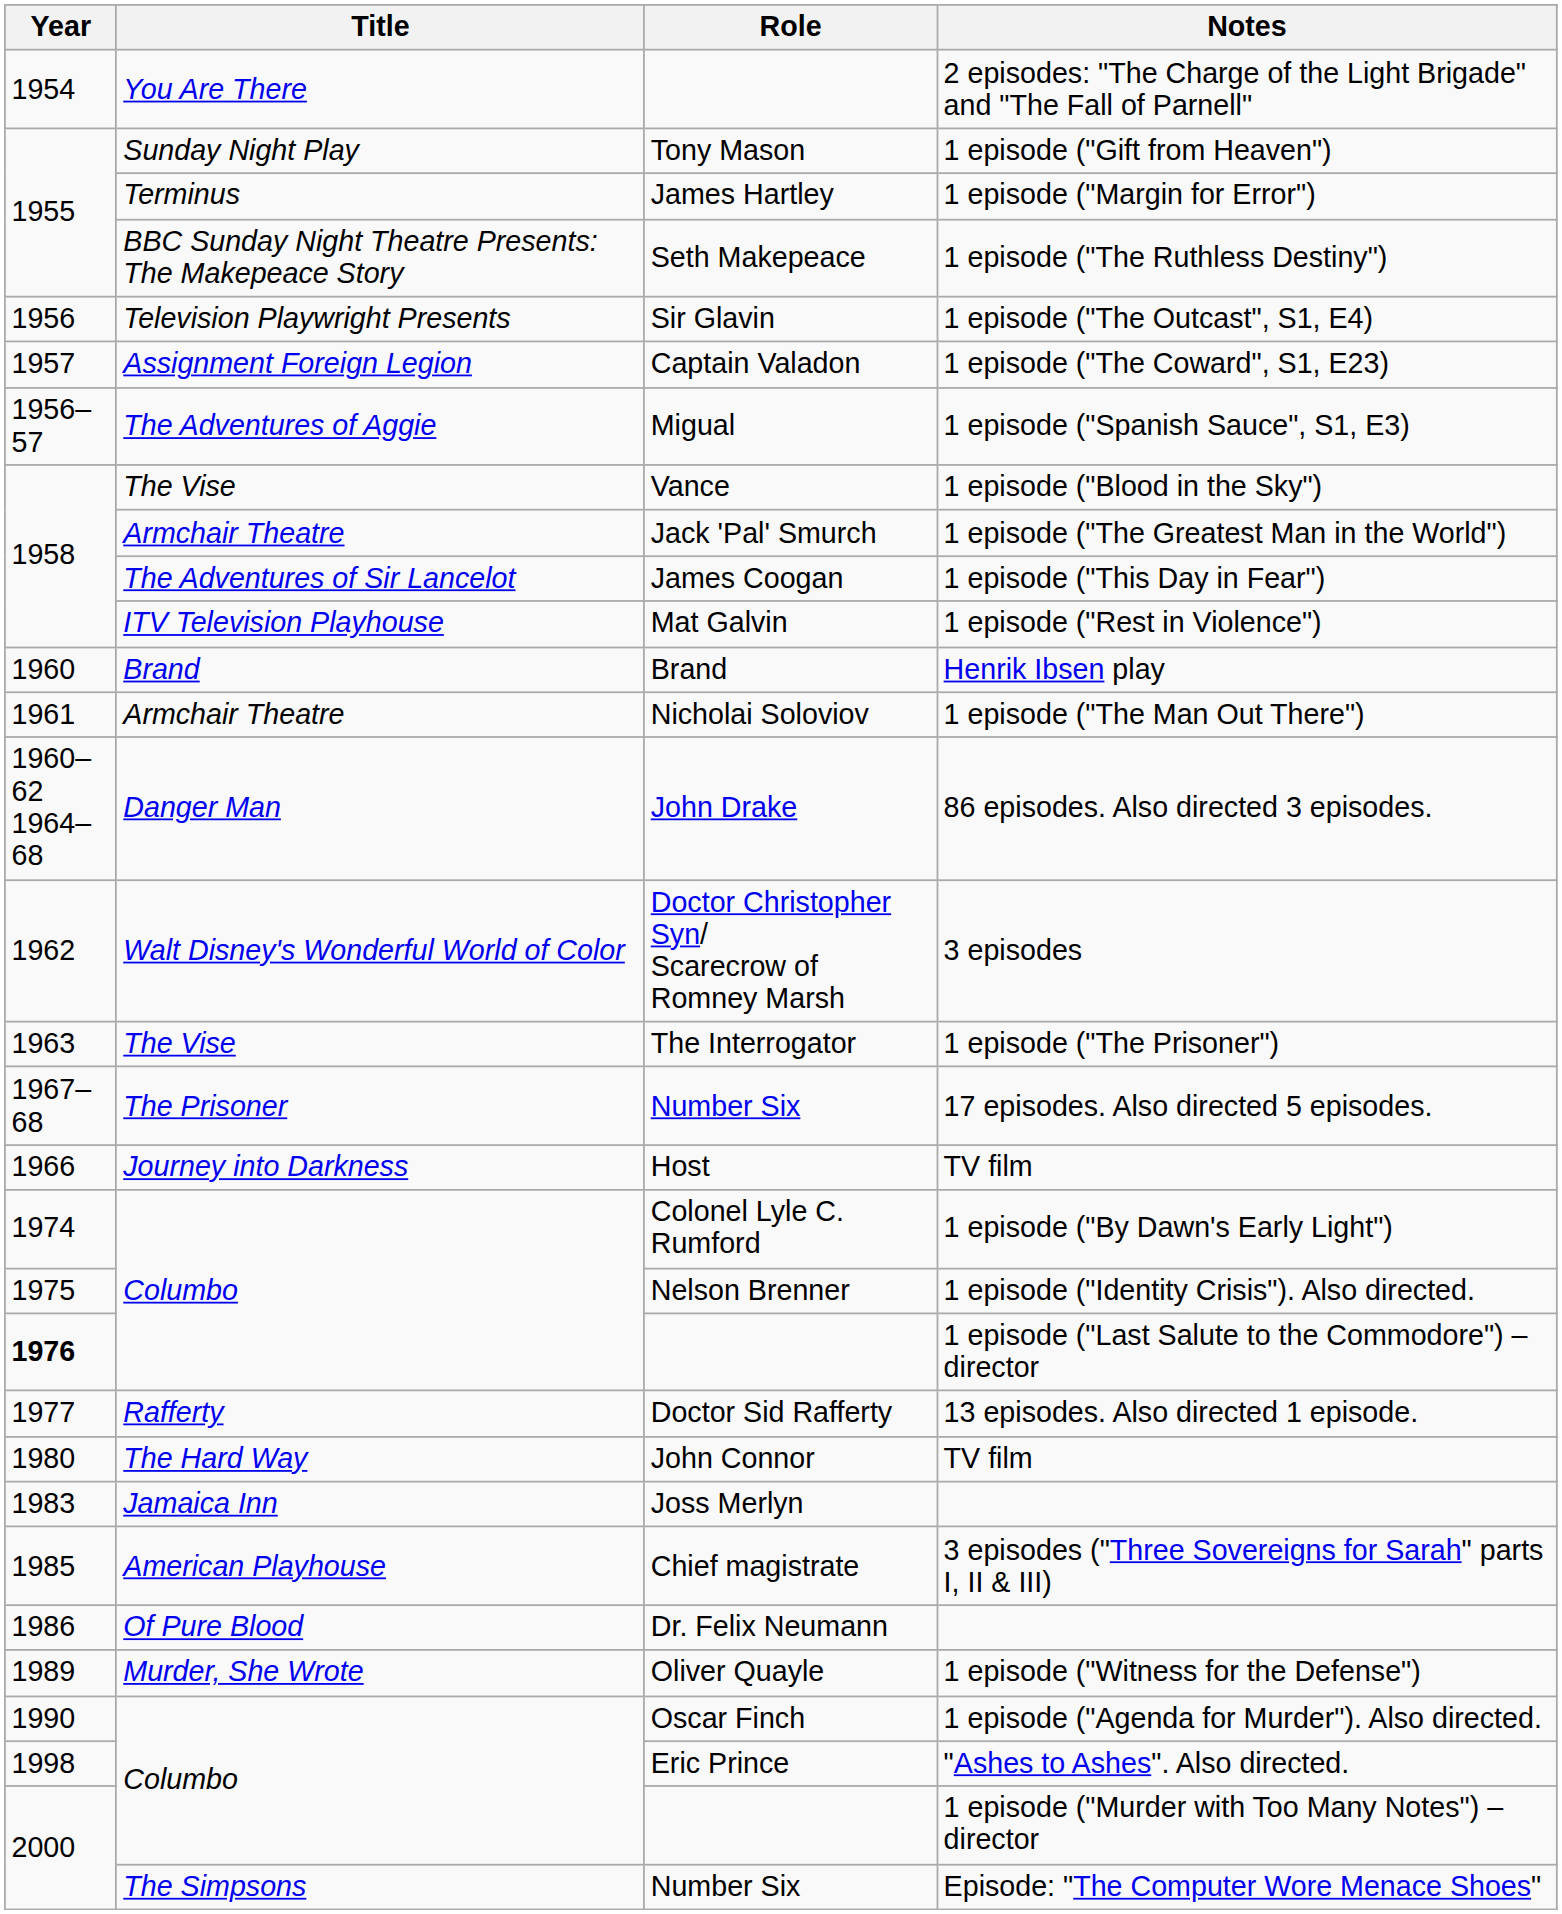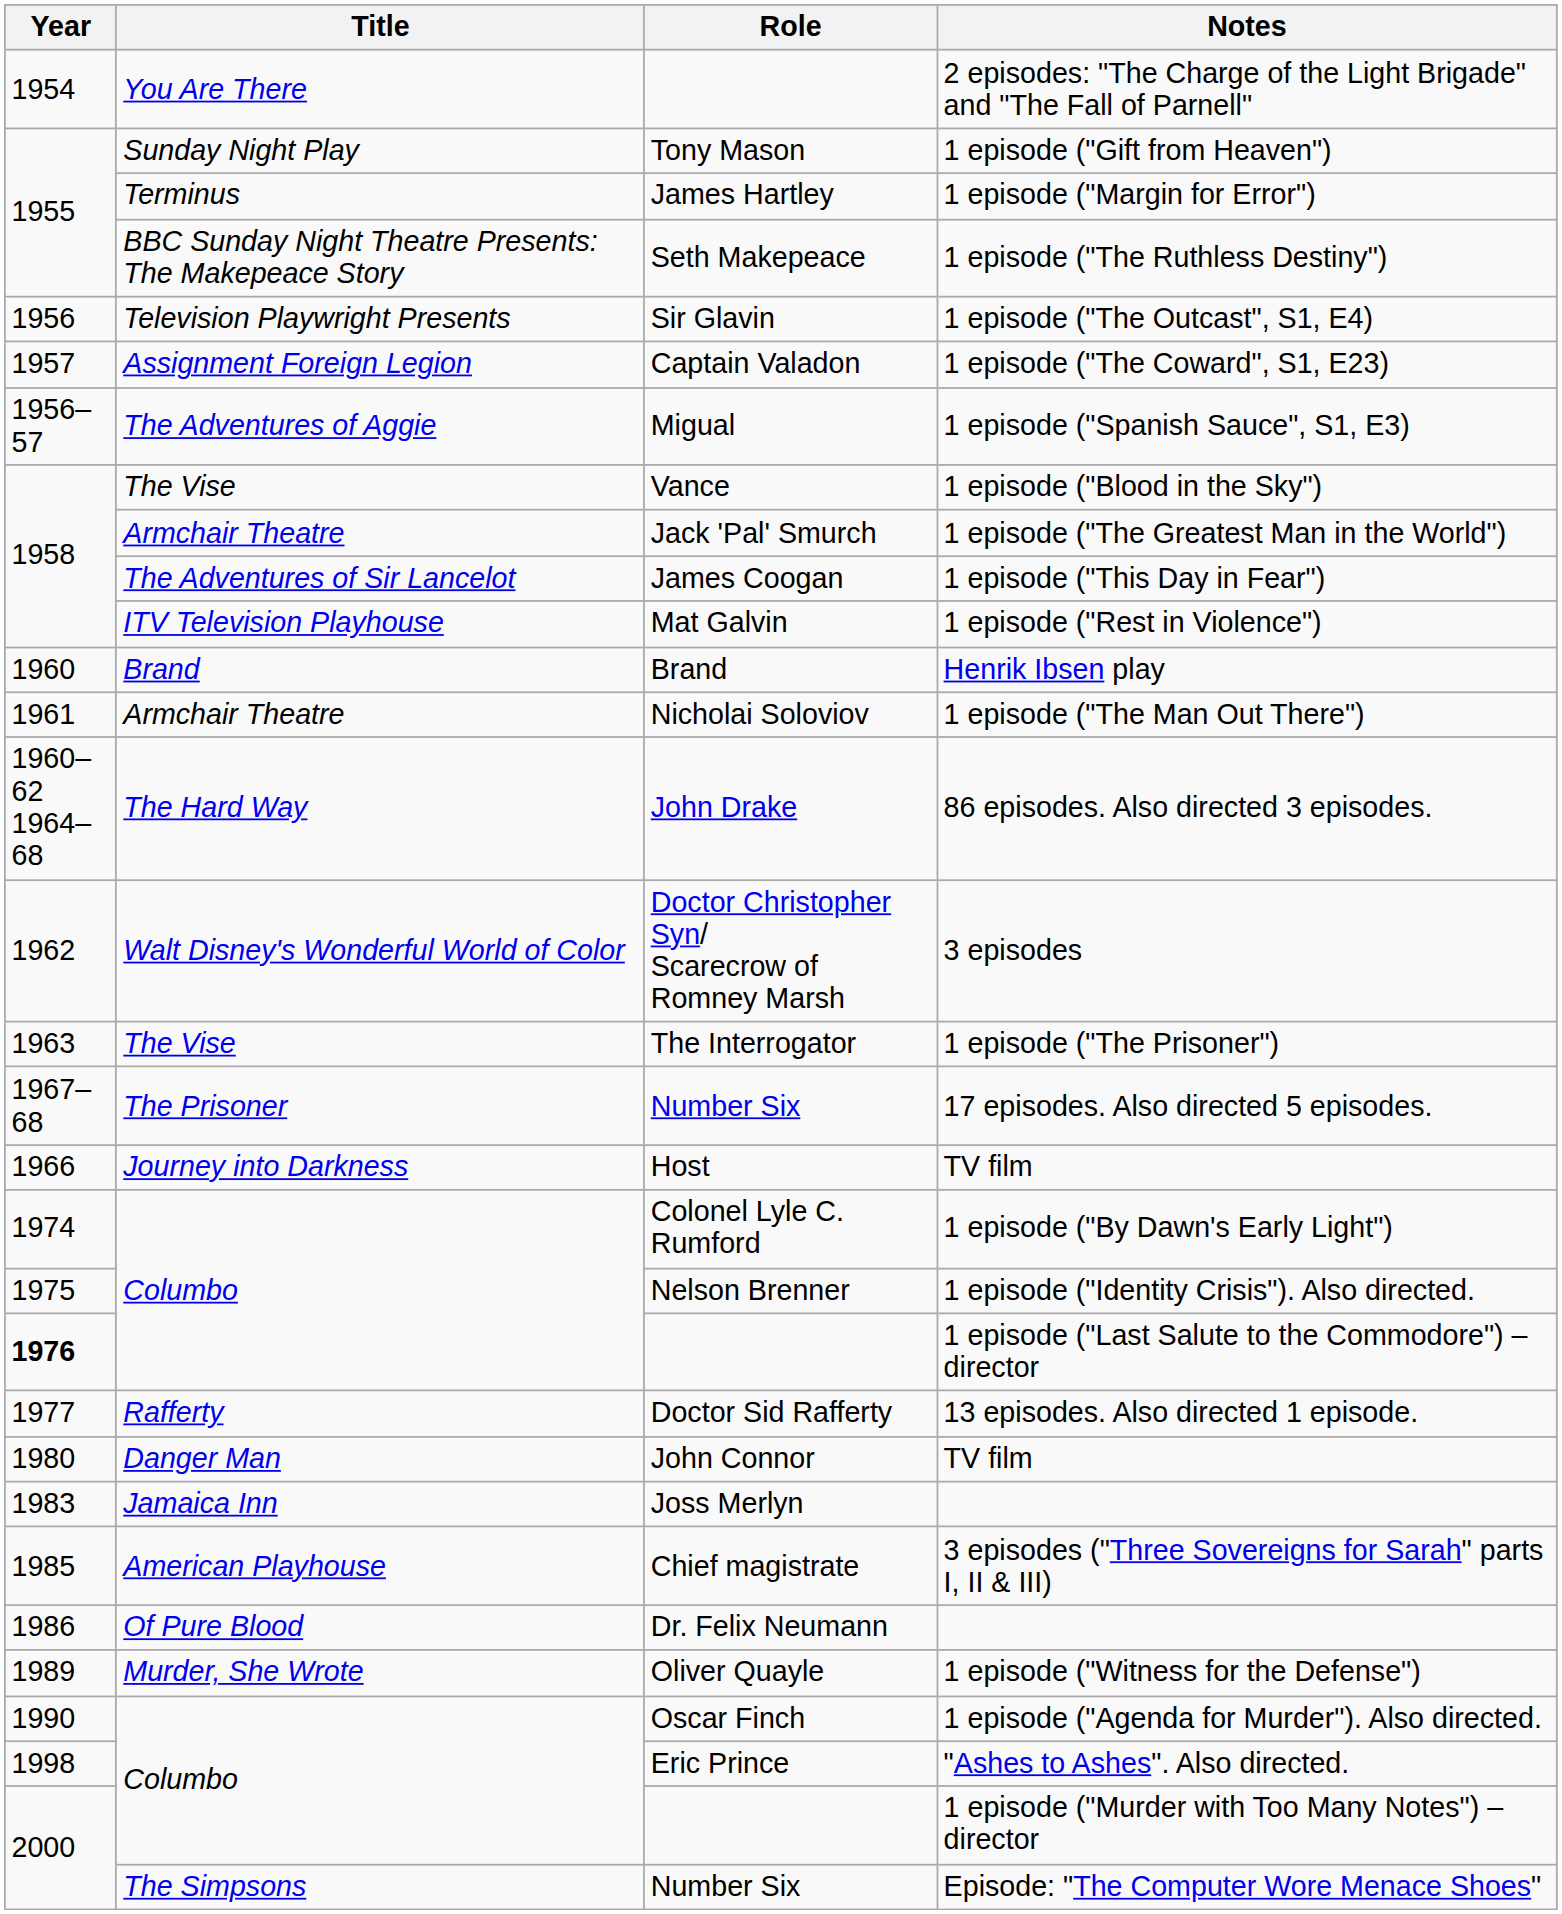86 episodes. Also directed 3 episodes. | Title: Danger Man -> The Hard Way
John Connor / TV film | Title: The Hard Way -> Danger Man
